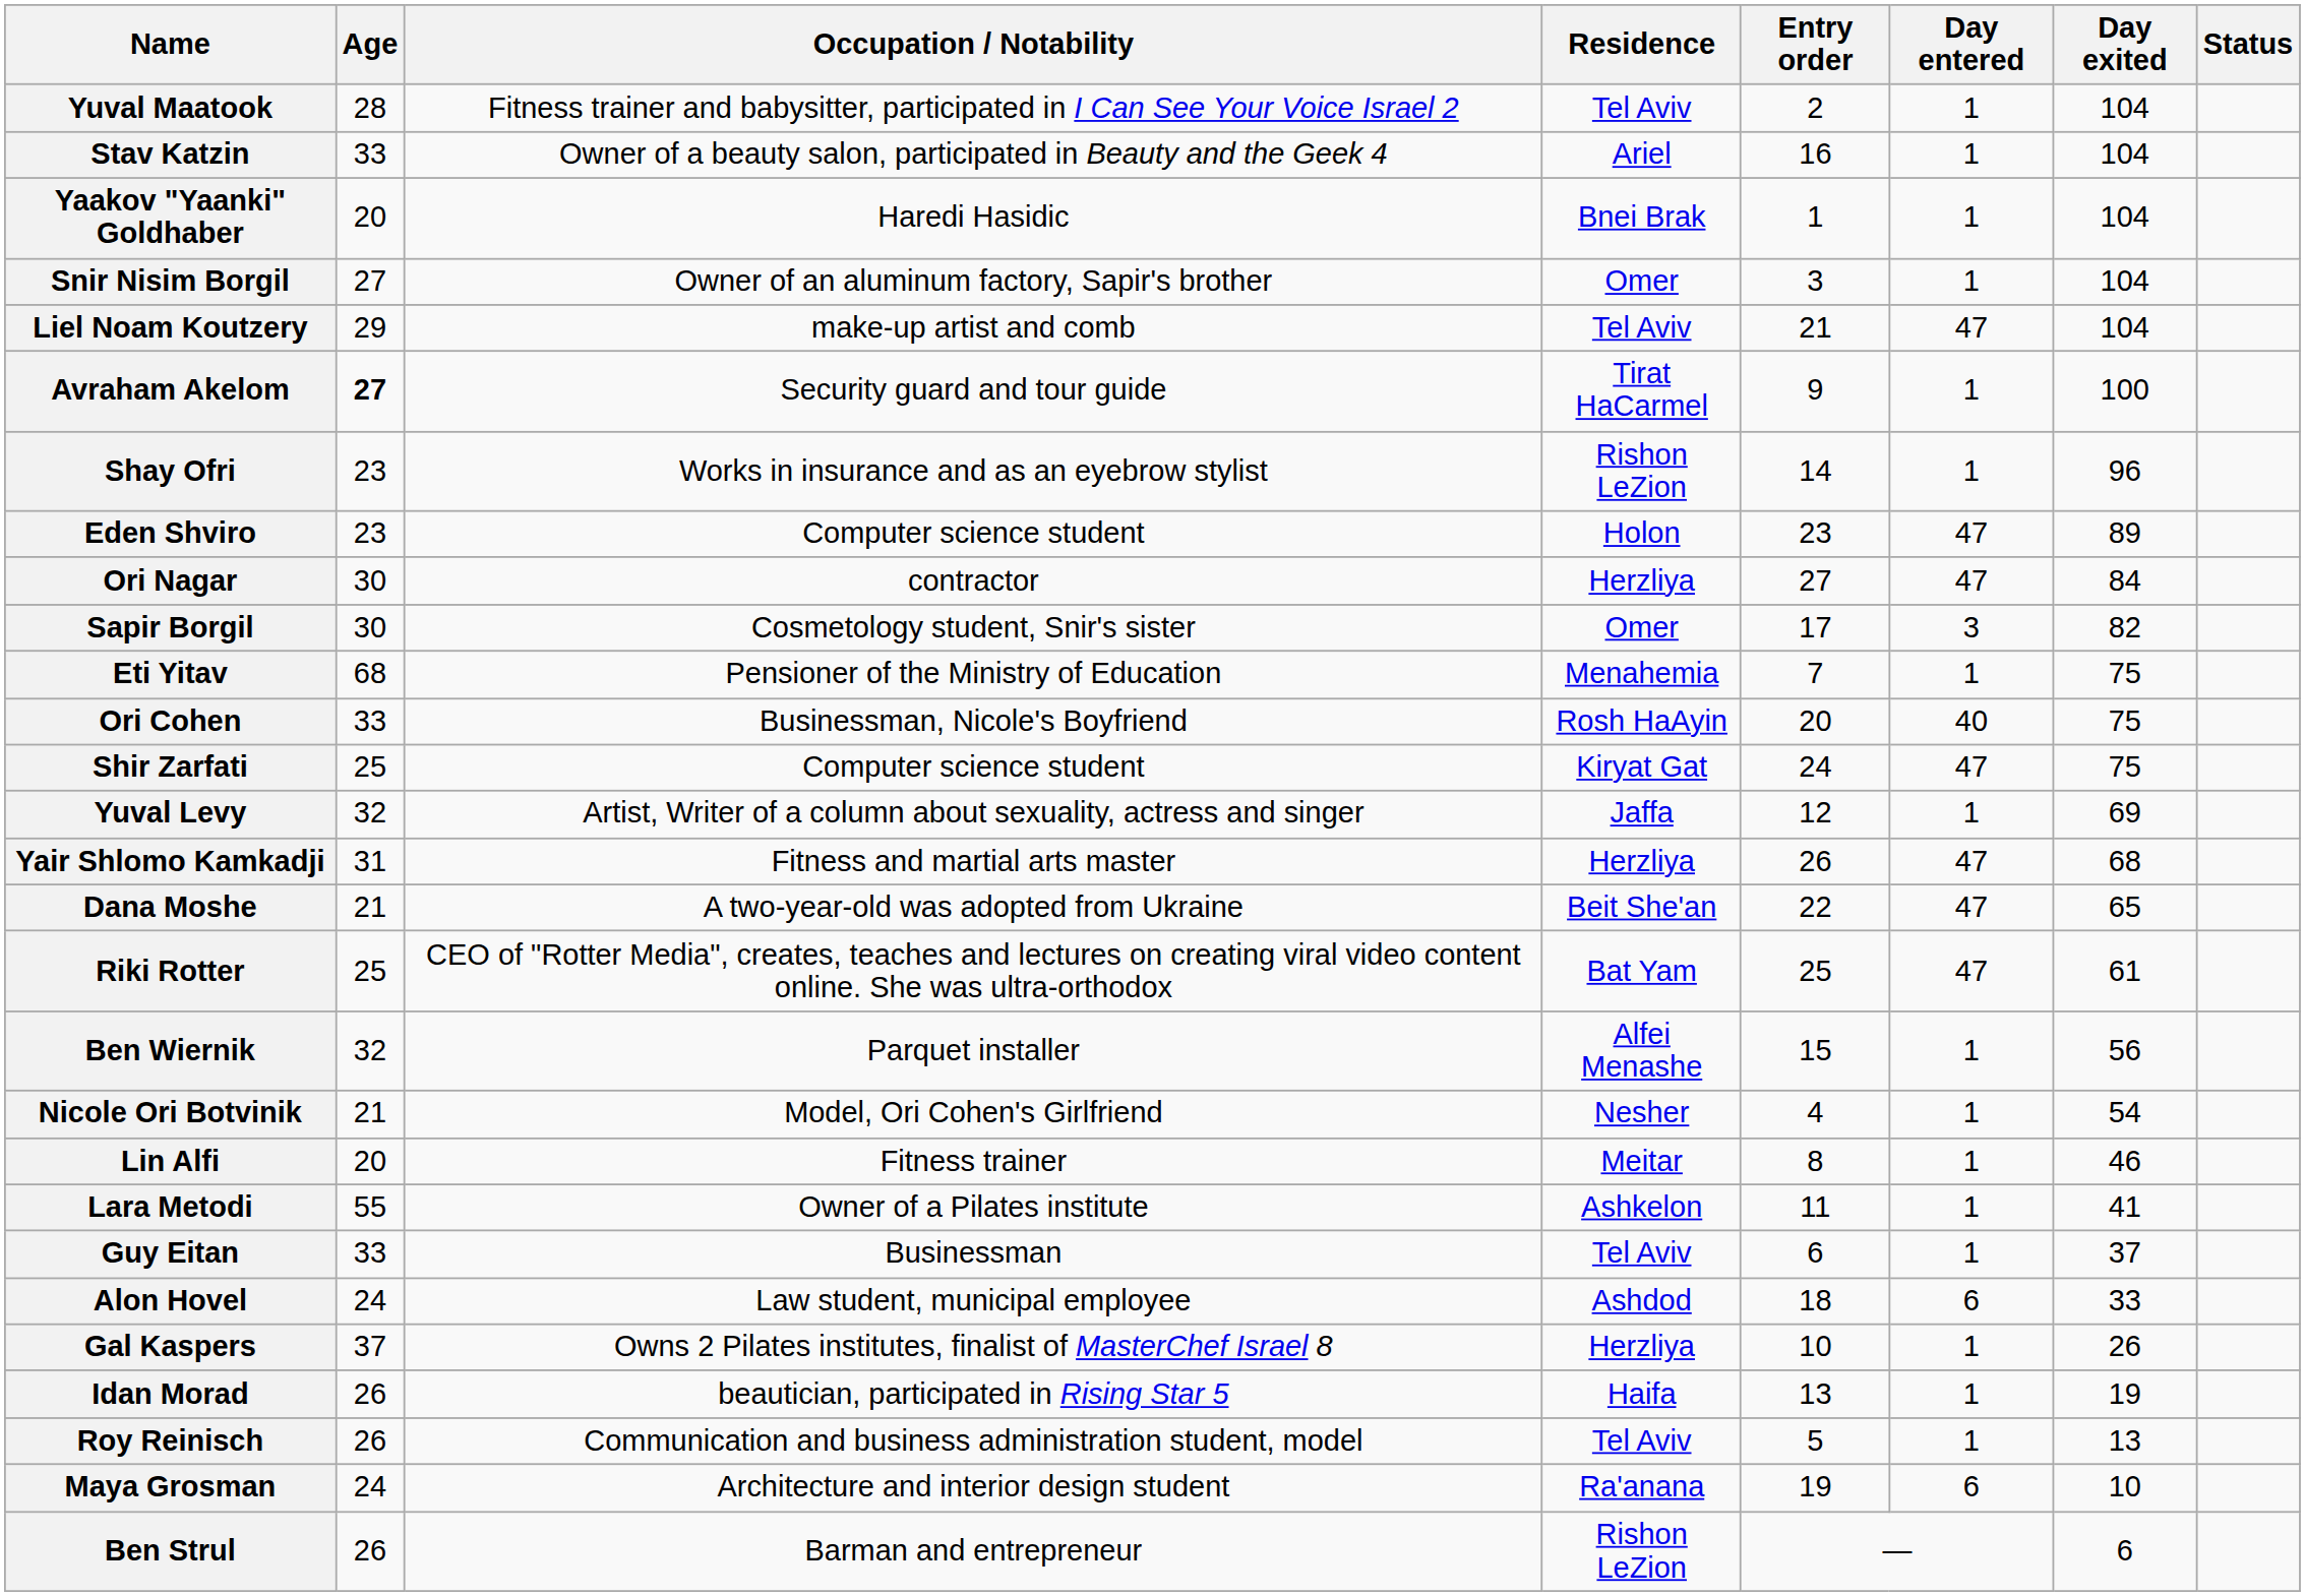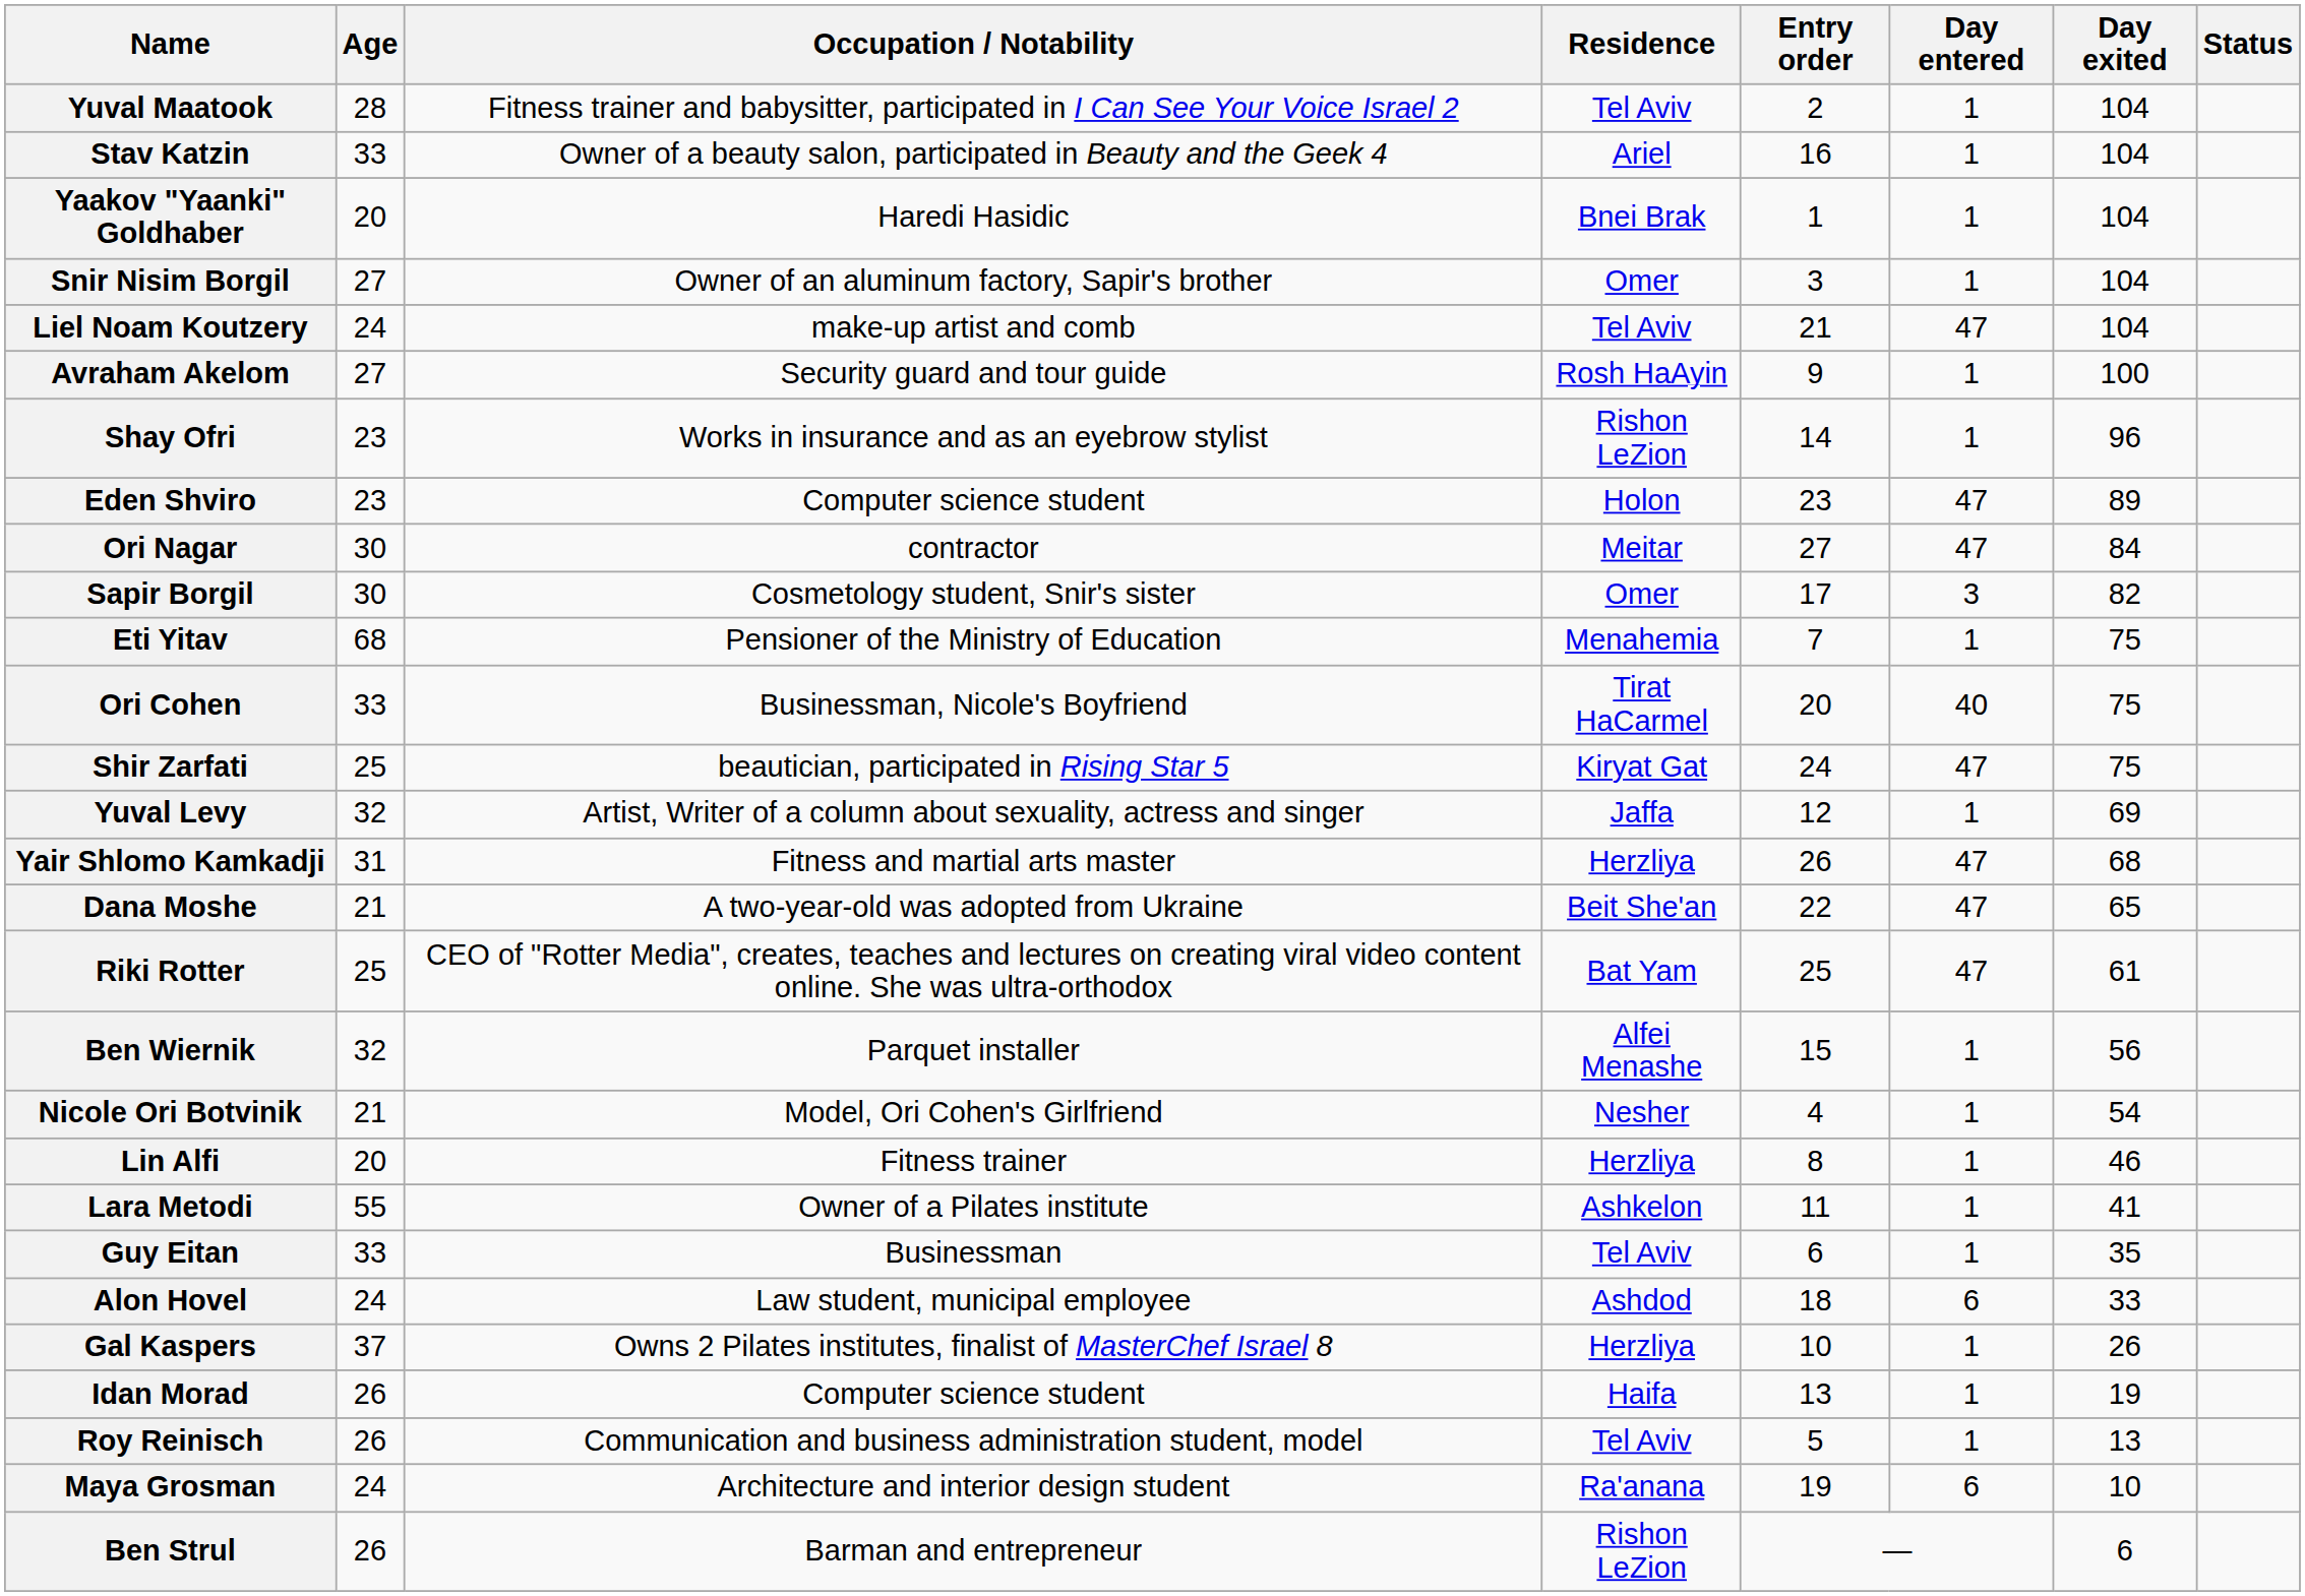Liel Noam Koutzery | Age: 29 -> 24
Avraham Akelom | Age: bold -> normal
Avraham Akelom | Residence: Tirat HaCarmel -> Rosh HaAyin
Ori Nagar | Residence: Herzliya -> Meitar
Ori Cohen | Residence: Rosh HaAyin -> Tirat HaCarmel
Shir Zarfati | Occupation / Notability: Computer science student -> beautician, participated in Rising Star 5
Lin Alfi | Residence: Meitar -> Herzliya
Guy Eitan | Day exited: 37 -> 35
Idan Morad | Occupation / Notability: beautician, participated in Rising Star 5 -> Computer science student
